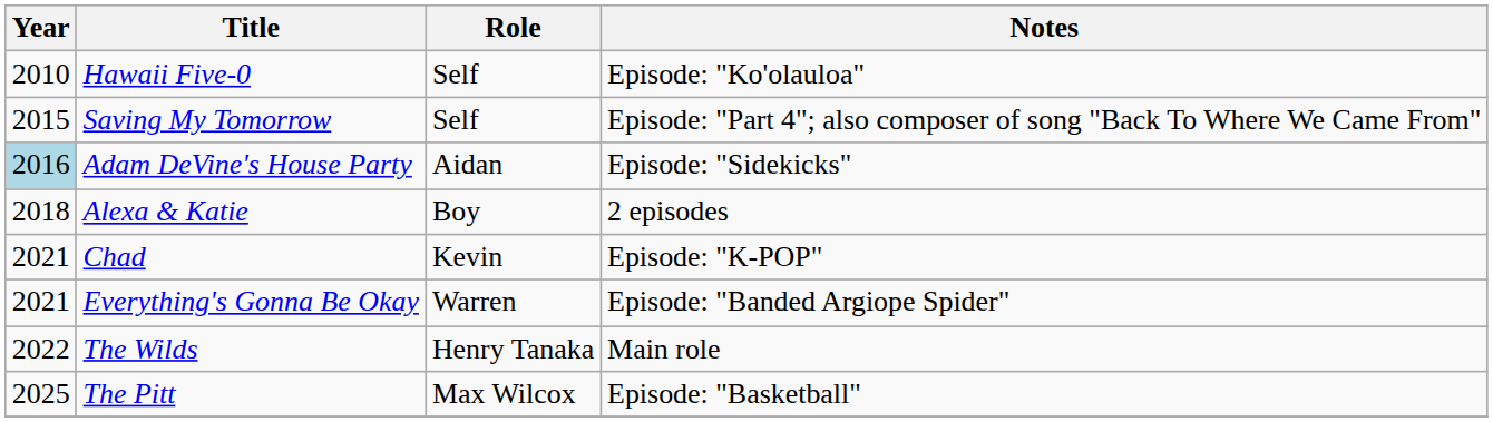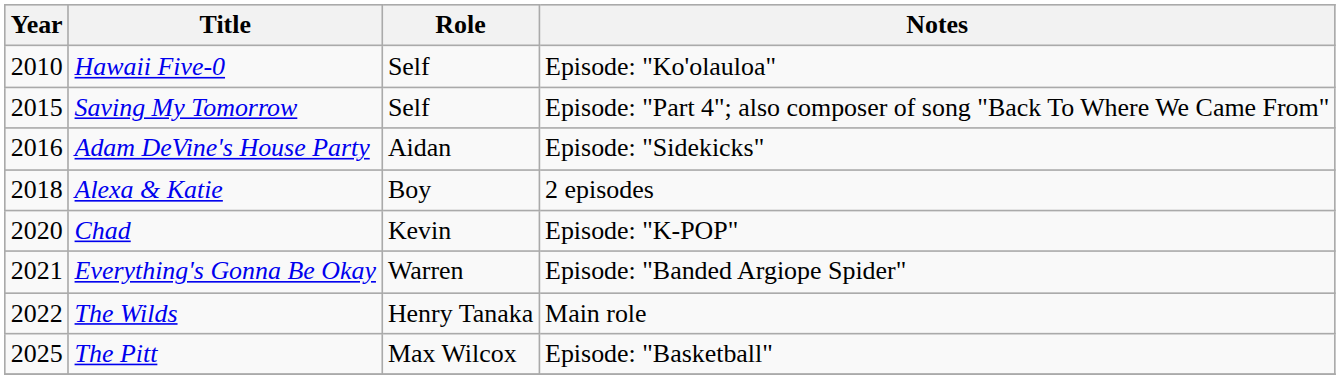Adam DeVine's House Party | Year: lightblue background -> no background
Chad | Year: 2021 -> 2020
